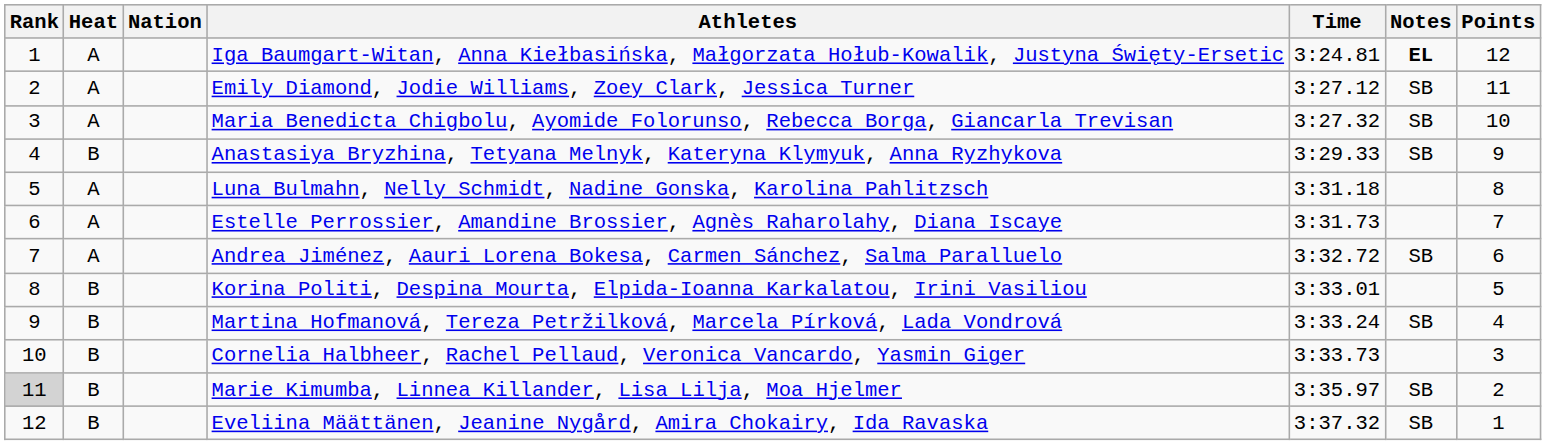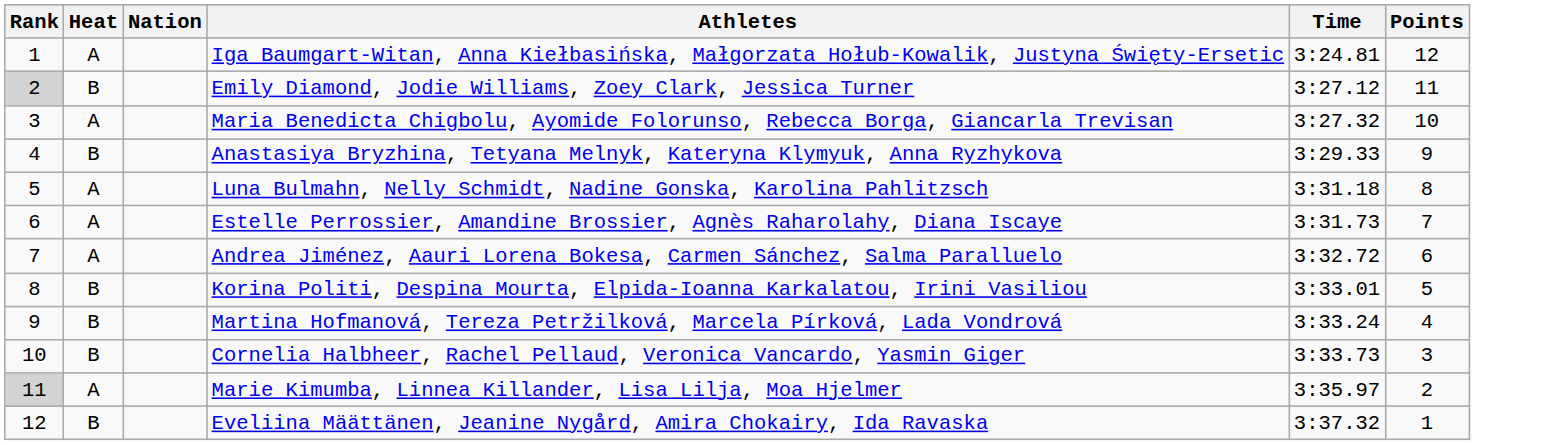- column: Notes | EL | SB | SB | SB | SB | SB | SB | SB
Emily Diamond, Jodie Williams, Zoey Clark, Jessica Turner | Rank: no background -> lightgrey background
Emily Diamond, Jodie Williams, Zoey Clark, Jessica Turner | Heat: A -> B
Marie Kimumba, Linnea Killander, Lisa Lilja, Moa Hjelmer | Heat: B -> A
